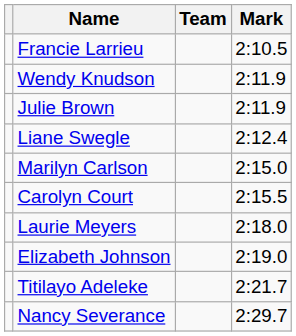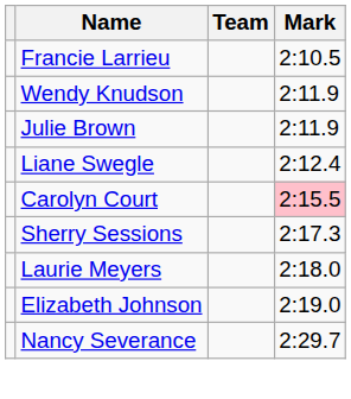- row: Marilyn Carlson | 2:15.0
Carolyn Court | Mark: no background -> pink background
+ row: Sherry Sessions | 2:17.3
- row: Titilayo Adeleke | 2:21.7
